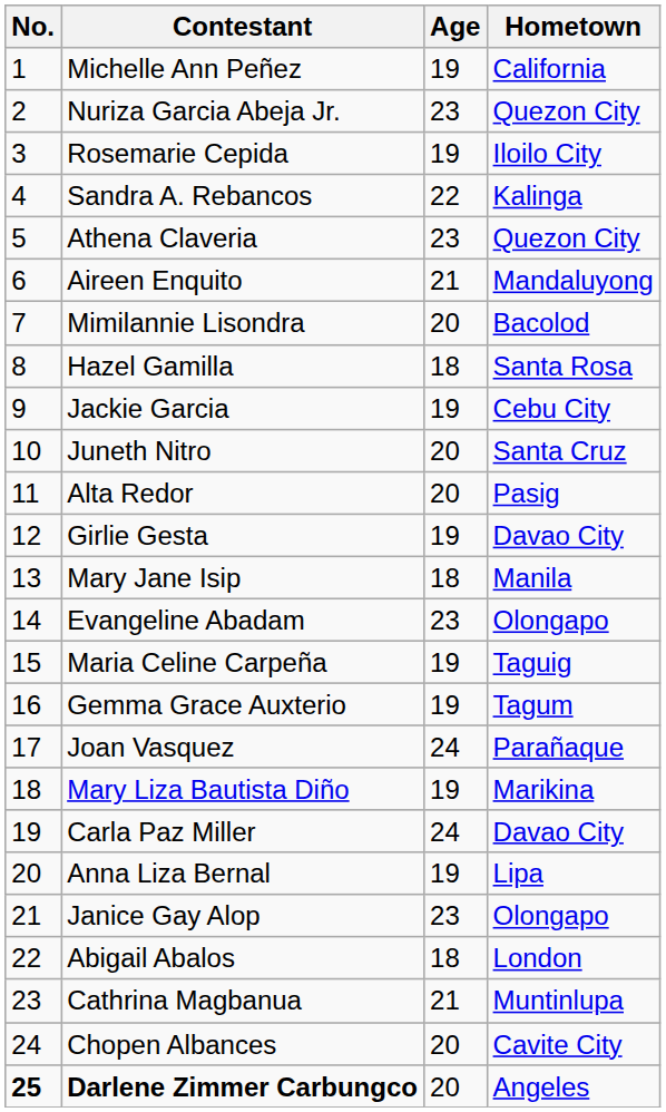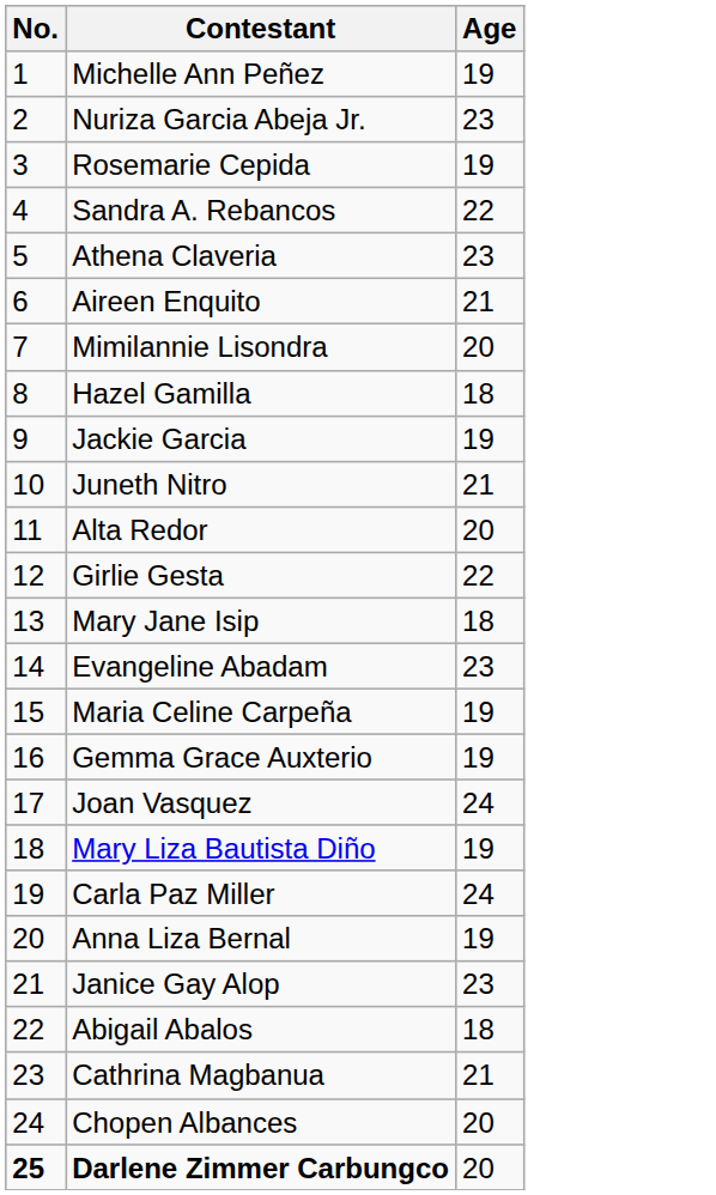- column: Hometown | California | Quezon City | Iloilo City | Kalinga | Quezon City | Mandaluyong | Bacolod | Santa Rosa | Cebu City | Santa Cruz | Pasig | Davao City | Manila | Olongapo | Taguig | Tagum | Parañaque | Marikina | Davao City | Lipa | Olongapo | London | Muntinlupa | Cavite City | Angeles
Juneth Nitro | Age: 20 -> 21
Girlie Gesta | Age: 19 -> 22
